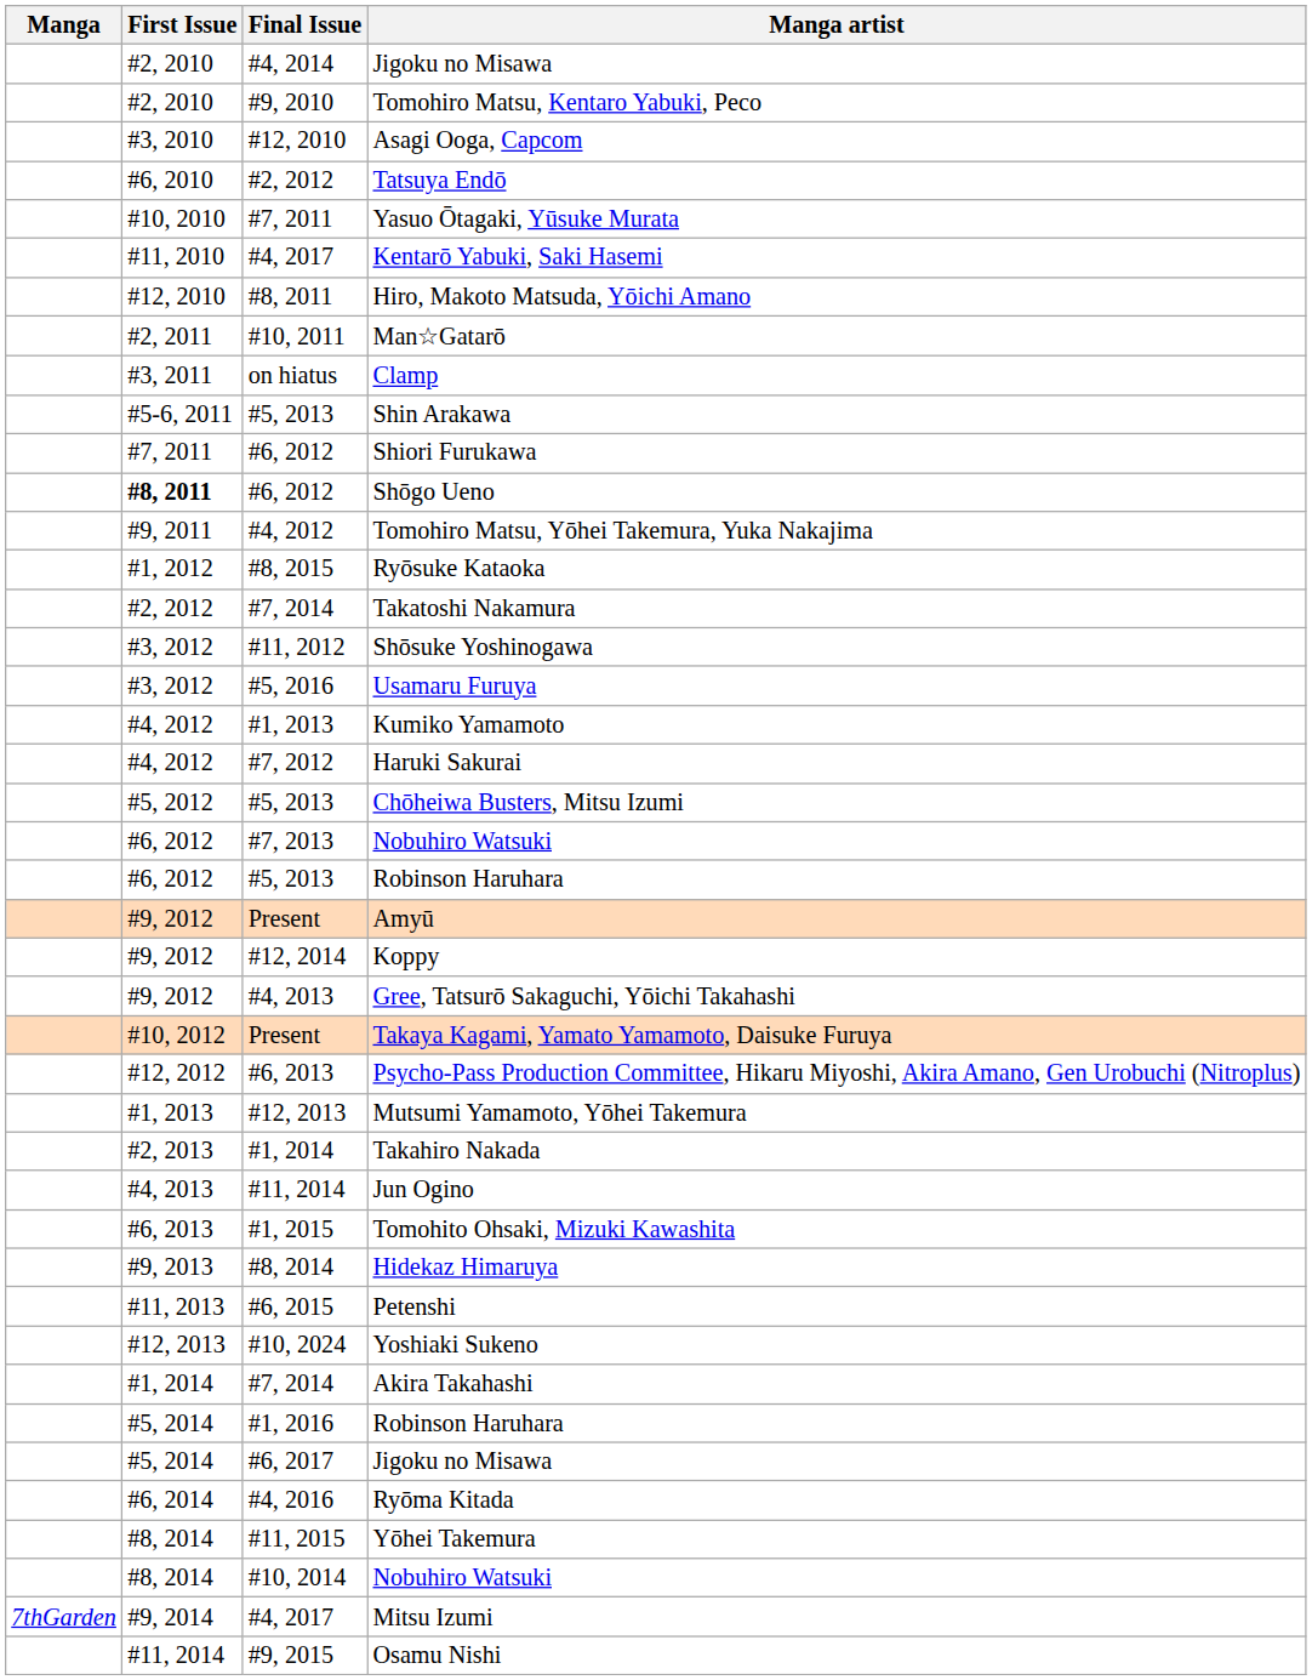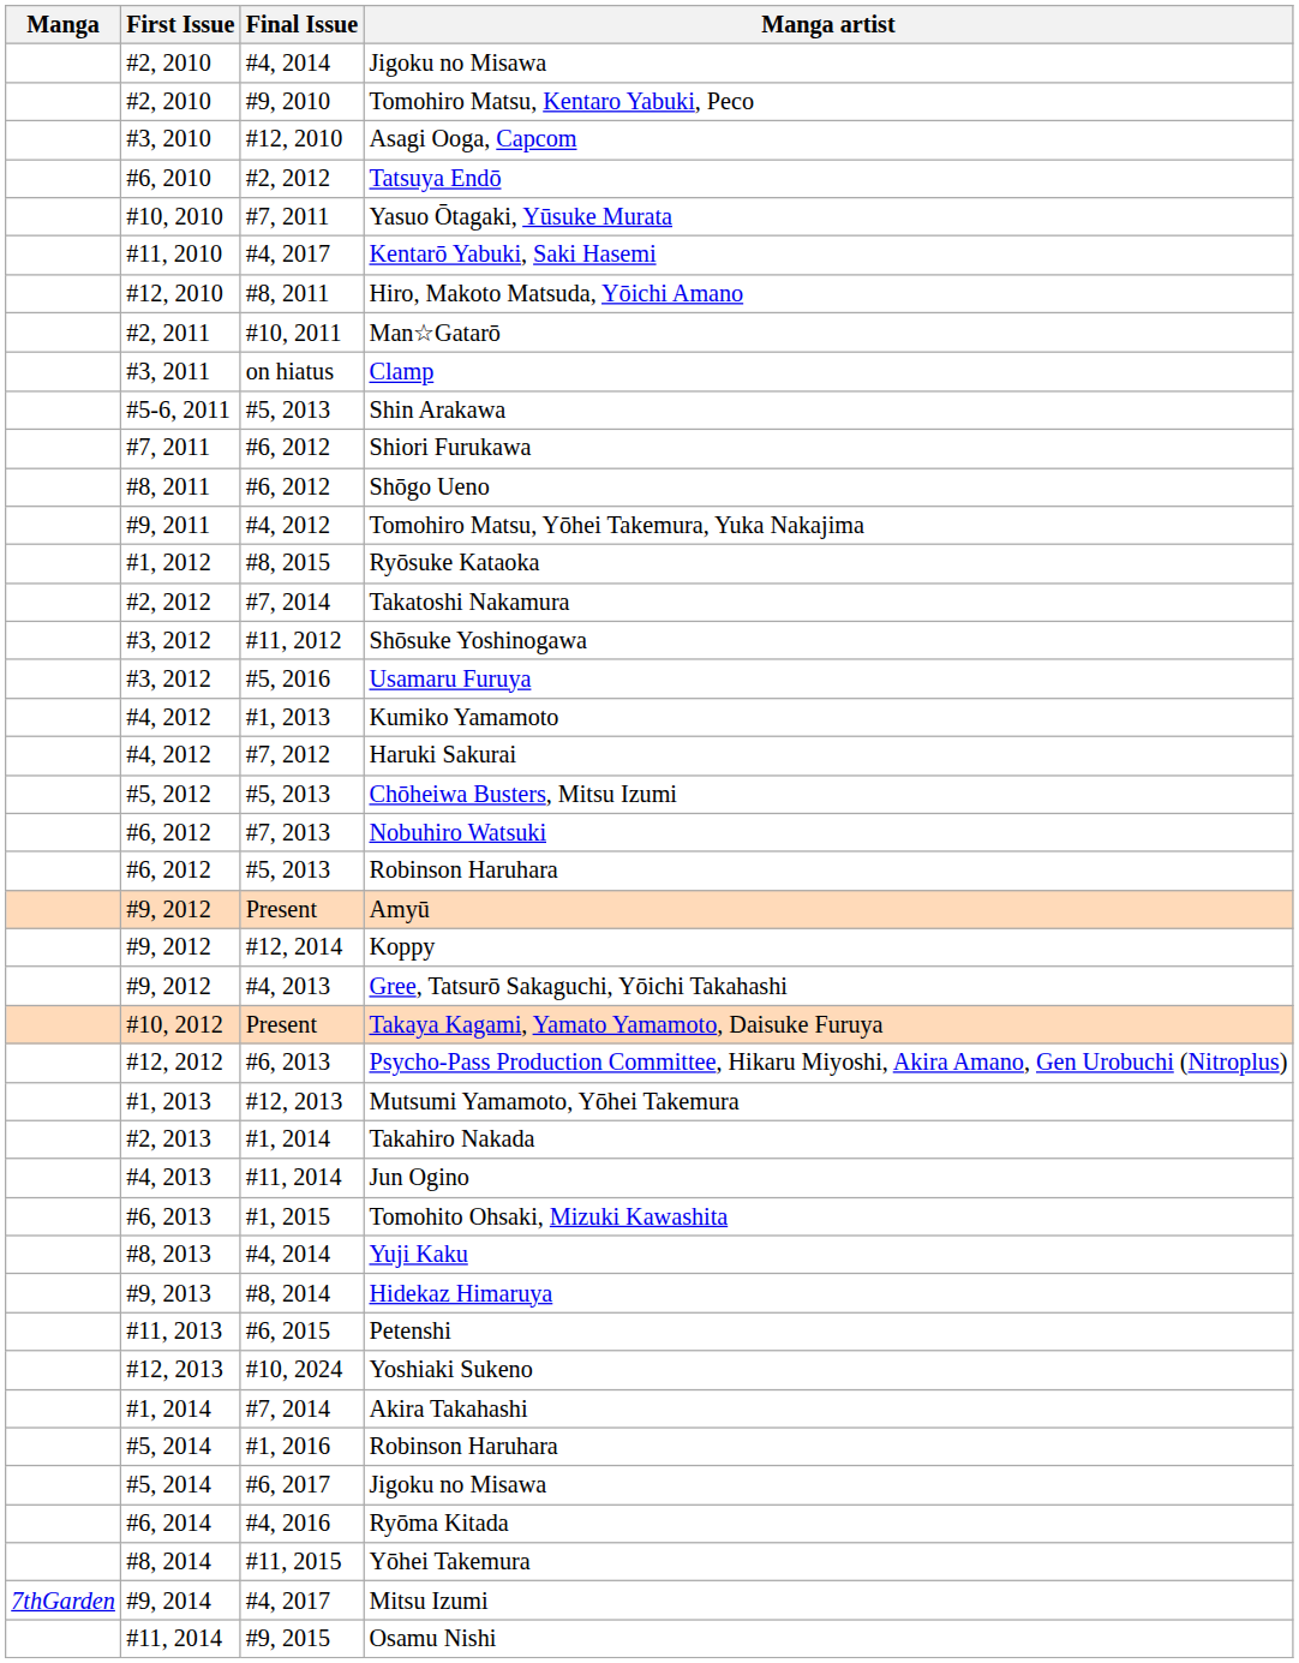Shōgo Ueno | First Issue: bold -> normal
+ row: #8, 2013 | #4, 2014 | Yuji Kaku
- row: #8, 2014 | #10, 2014 | Nobuhiro Watsuki
